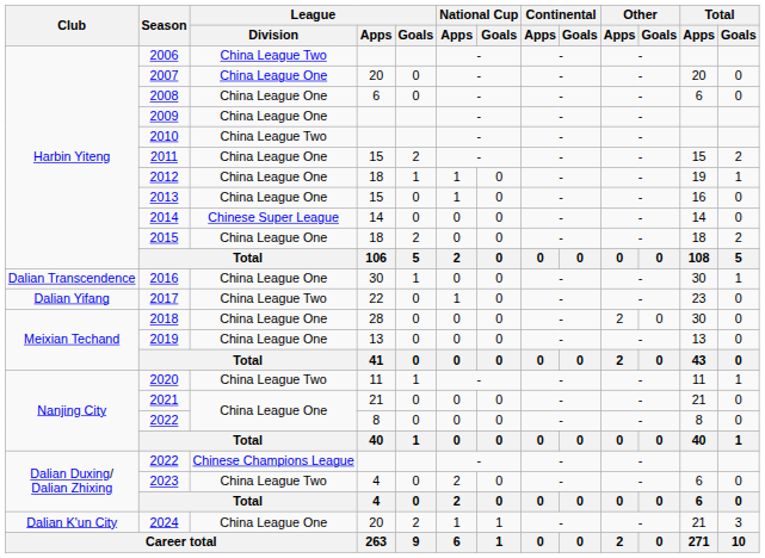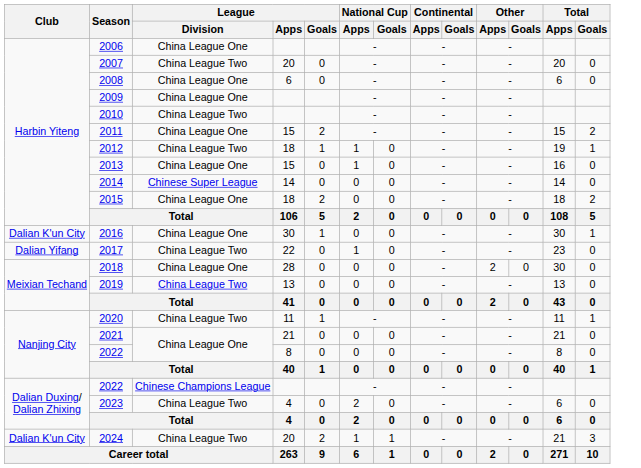2006 | League / Division: China League Two -> China League One
2007 | League / Division: China League One -> China League Two
2012 | League / Division: China League One -> China League Two
2016 | Club: Dalian Transcendence -> Dalian K'un City
2019 | League / Division: China League One -> China League Two
2024 | League / Division: China League One -> China League Two
